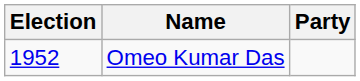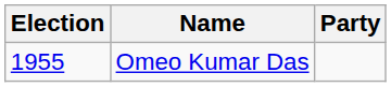Omeo Kumar Das | Election: 1952 -> 1955
